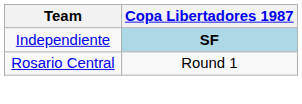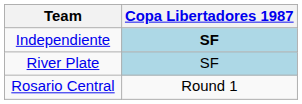+ row: River Plate | SF
